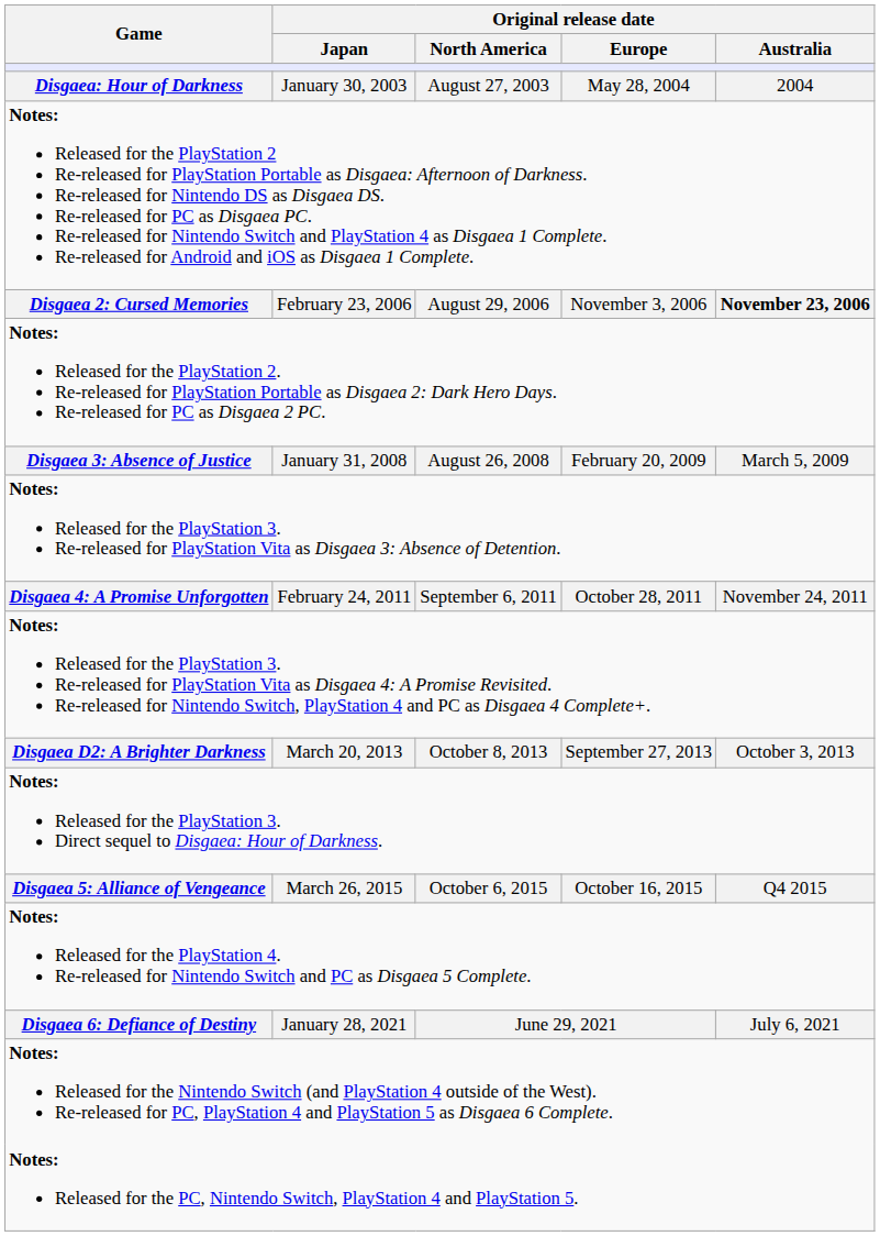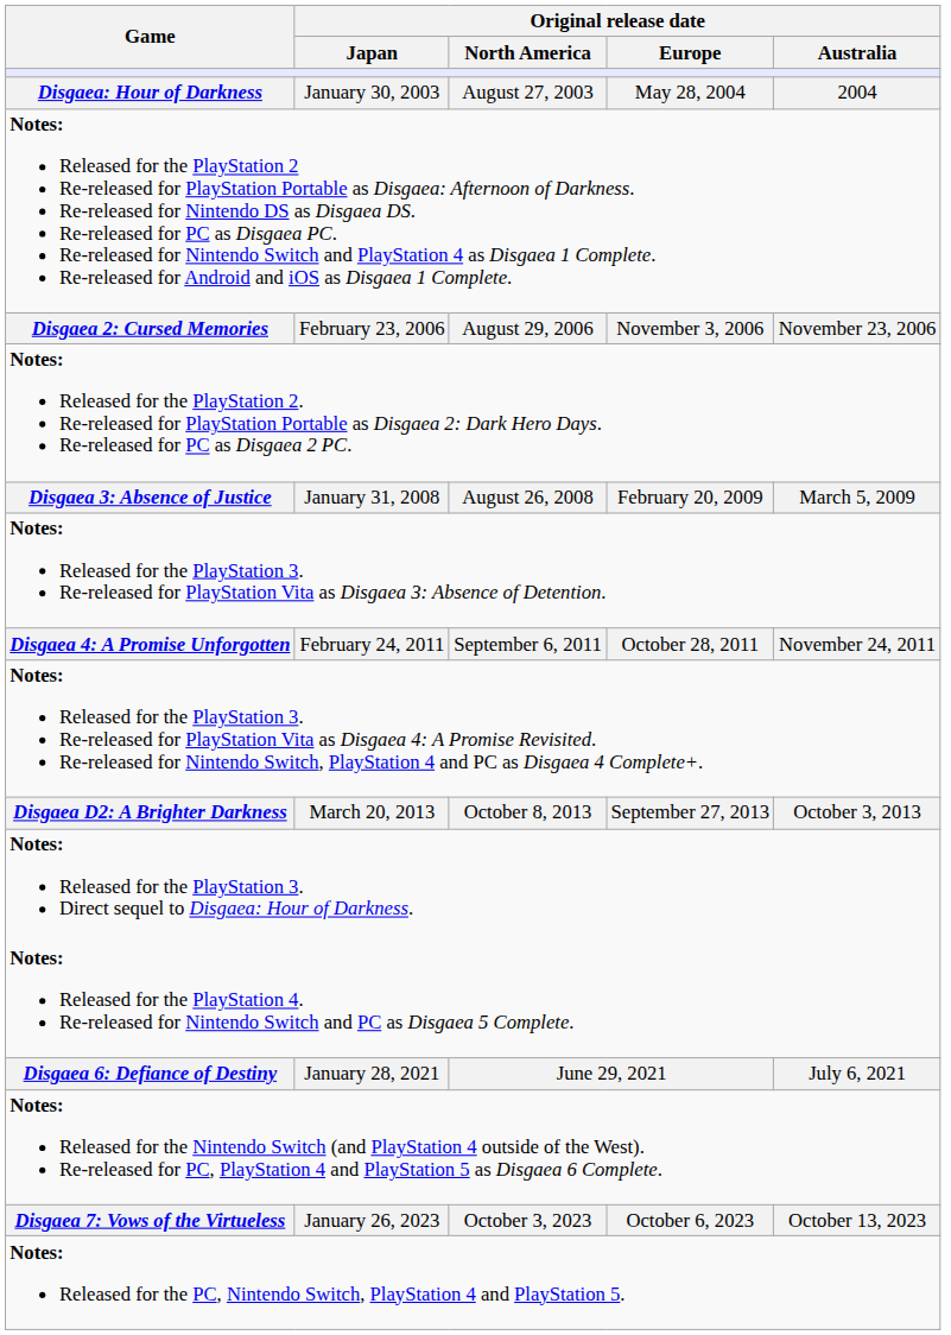Disgaea 2: Cursed Memories | Original release date / Australia: bold -> normal
- row: Disgaea 5: Alliance of Vengeance | March 26, 2015 | October 6, 2015 | October 16, 2015 | Q4 2015
+ row: Disgaea 7: Vows of the Virtueless | January 26, 2023 | October 3, 2023 | October 6, 2023 | October 13, 2023
